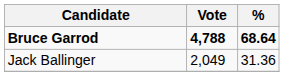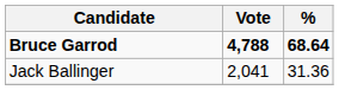Jack Ballinger | Vote: 2,049 -> 2,041
